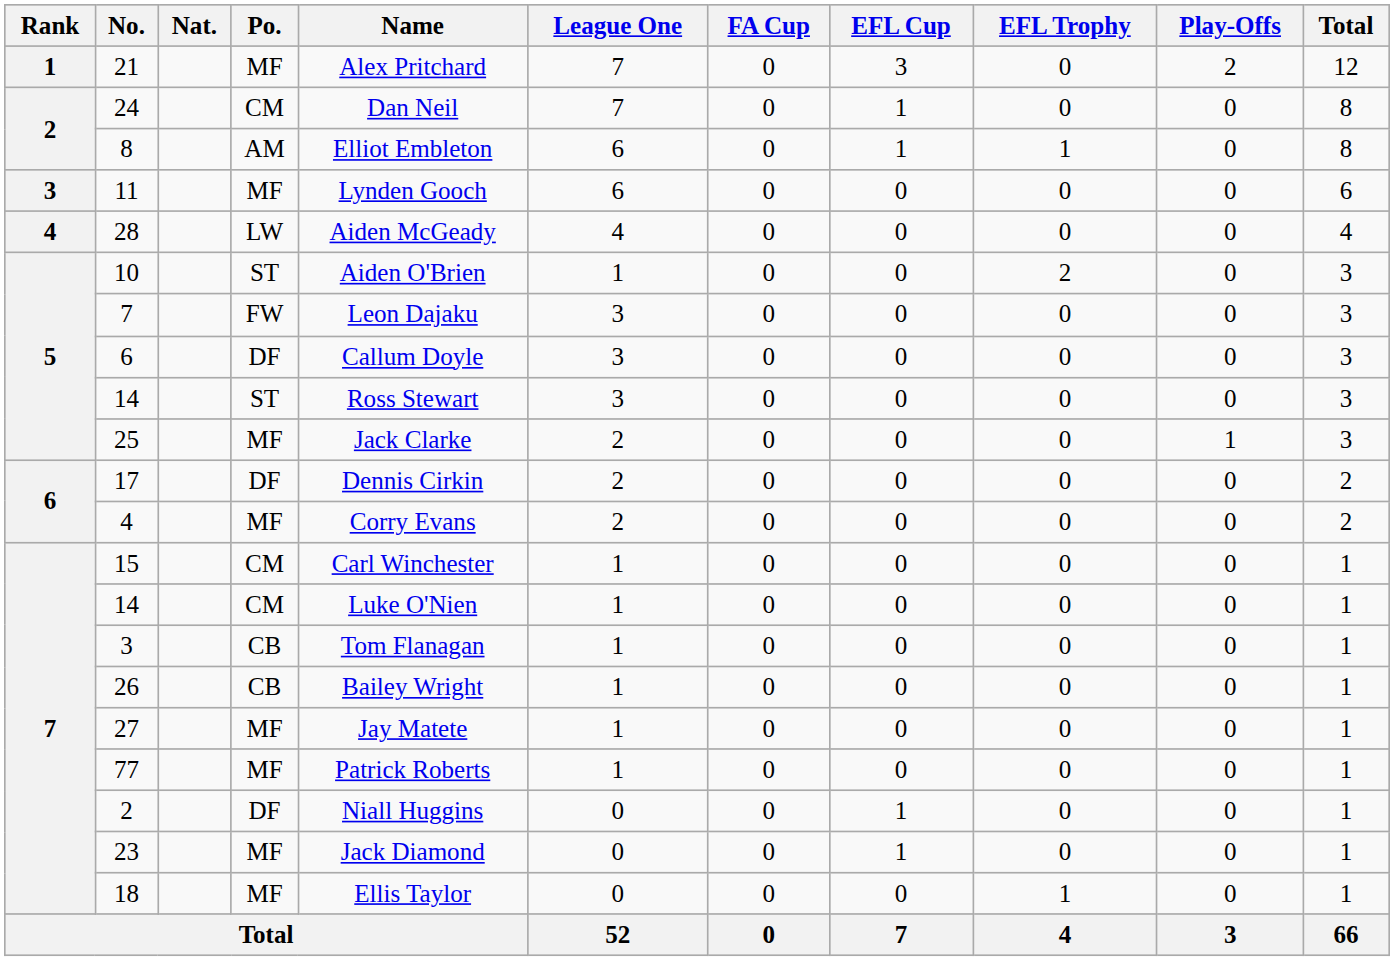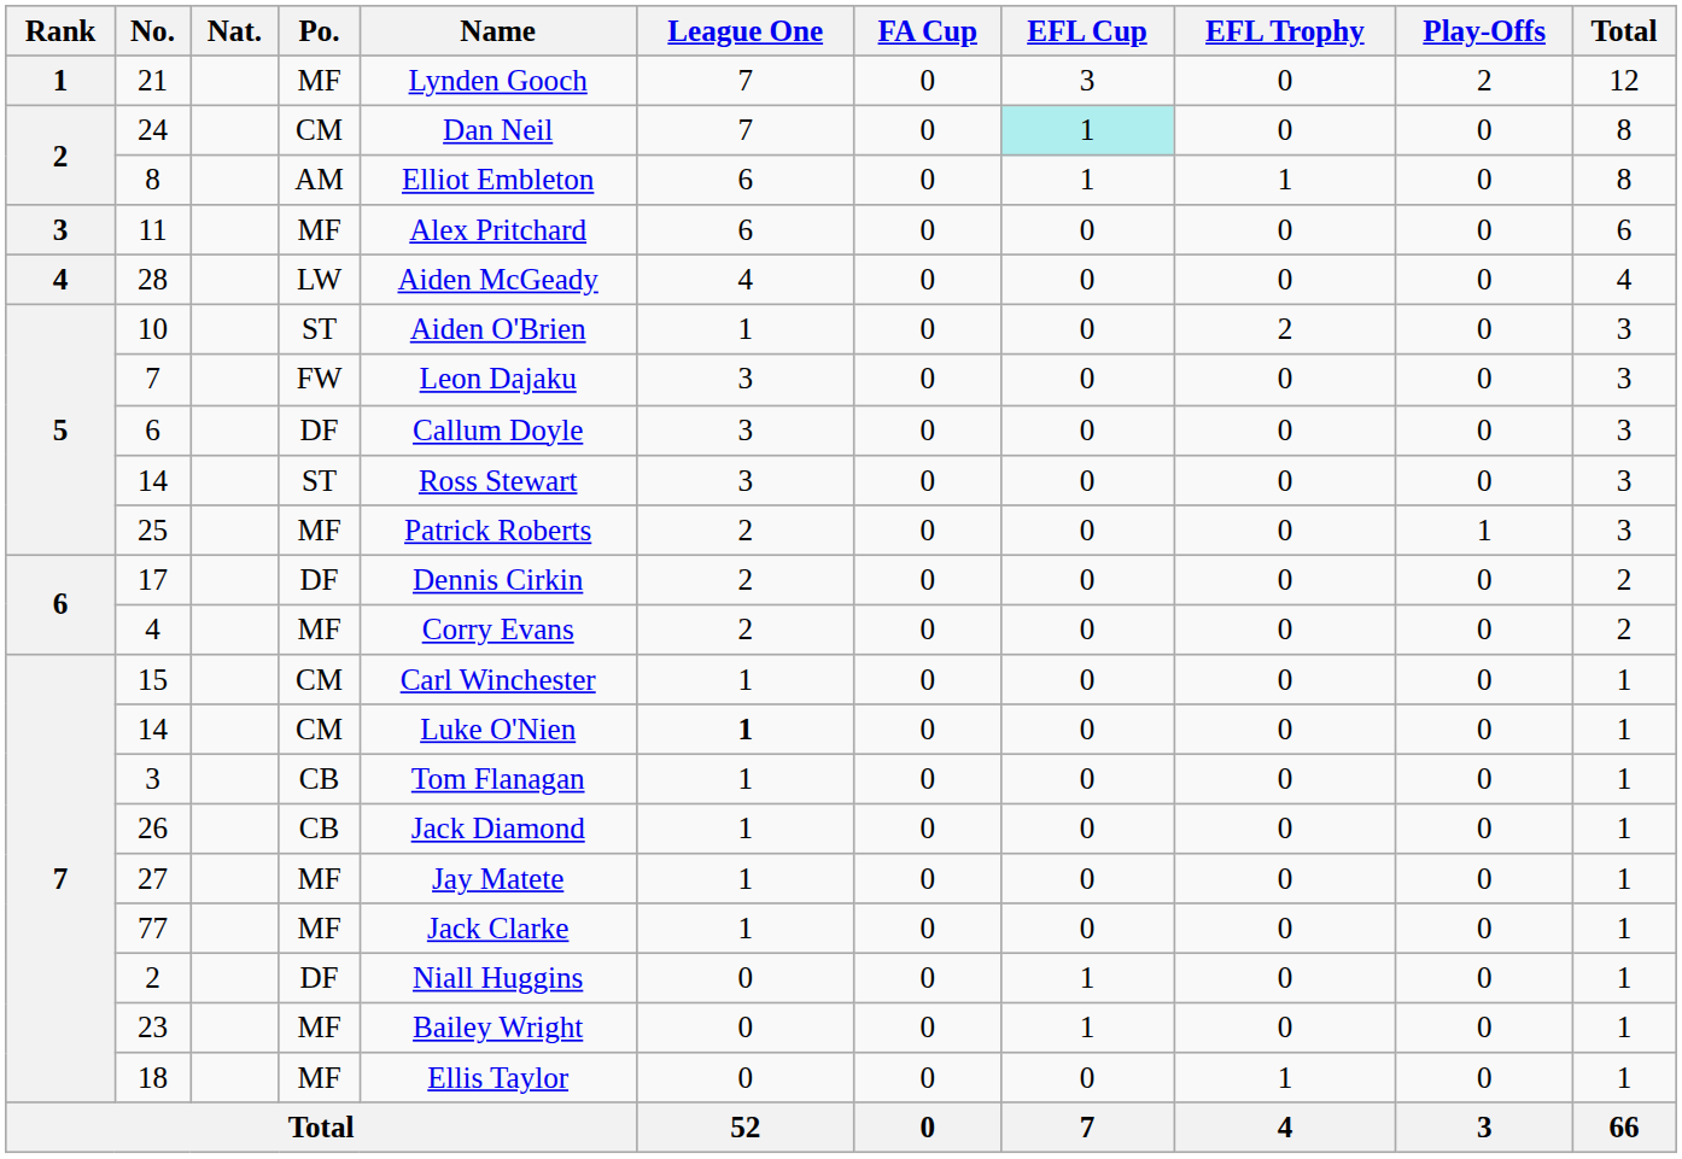21 | Name: Alex Pritchard -> Lynden Gooch
24 | EFL Cup: no background -> paleturquoise background
11 | Name: Lynden Gooch -> Alex Pritchard
25 | Name: Jack Clarke -> Patrick Roberts
14 / CM | League One: normal -> bold
26 | Name: Bailey Wright -> Jack Diamond
77 | Name: Patrick Roberts -> Jack Clarke
23 | Name: Jack Diamond -> Bailey Wright
